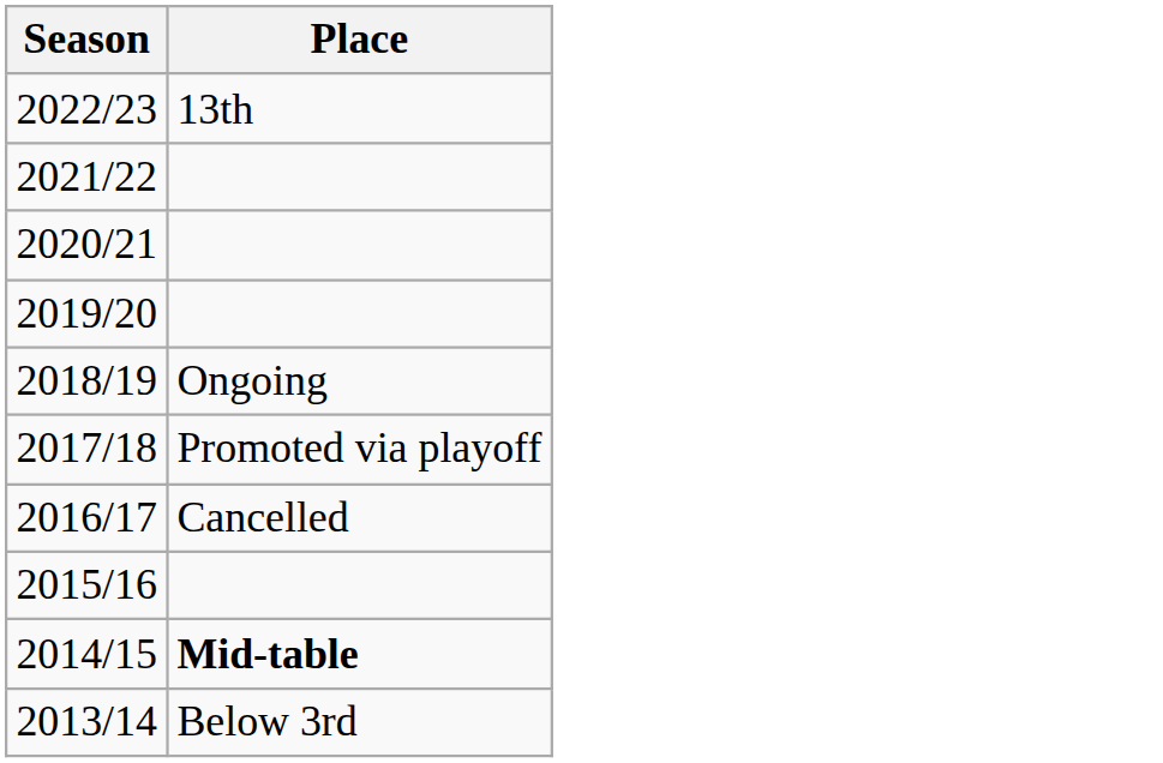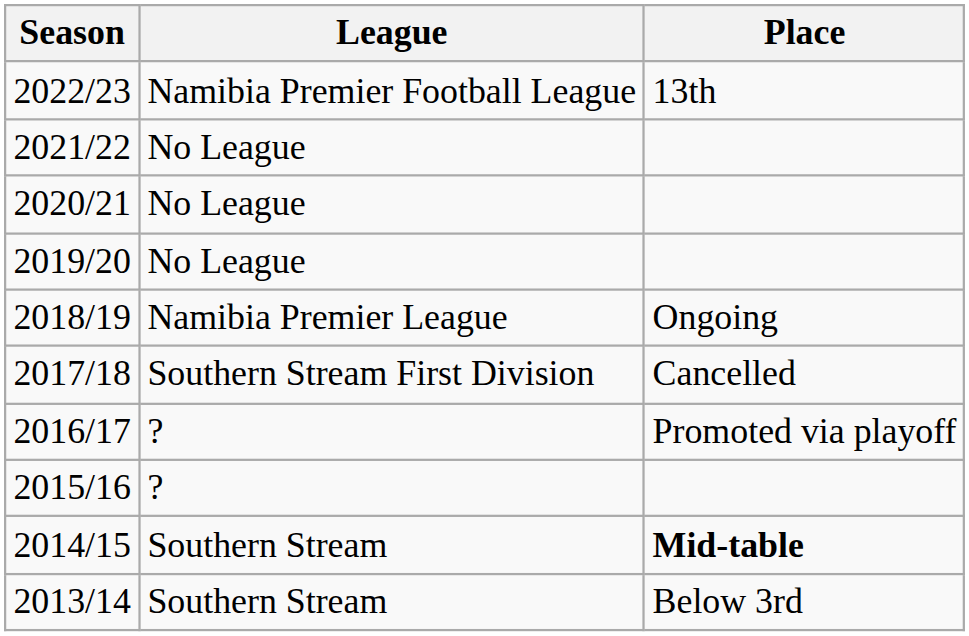+ column: League | Namibia Premier Football League | No League | No League | No League | Namibia Premier League | Southern Stream First Division | ? | ? | Southern Stream | Southern Stream
2017/18 | Place: Promoted via playoff -> Cancelled
2016/17 | Place: Cancelled -> Promoted via playoff
